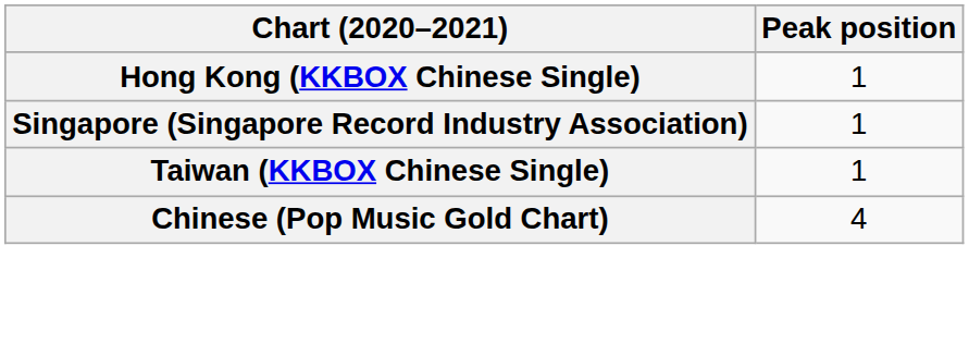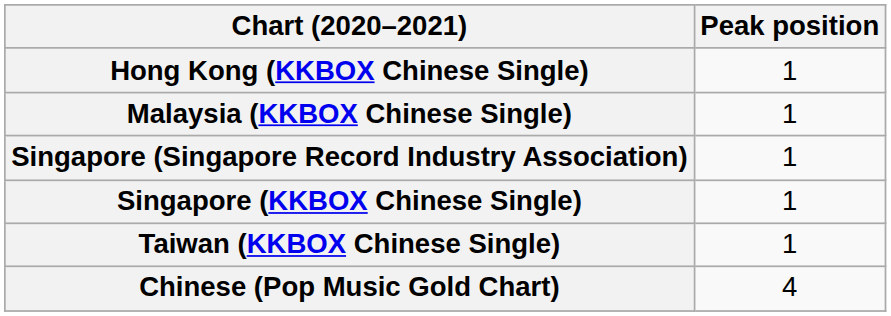+ row: Malaysia (KKBOX Chinese Single) | 1
+ row: Singapore (KKBOX Chinese Single) | 1
